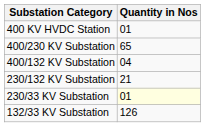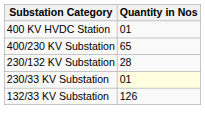- row: 400/132 KV Substation | 04
230/132 KV Substation | Quantity in Nos: 21 -> 28
